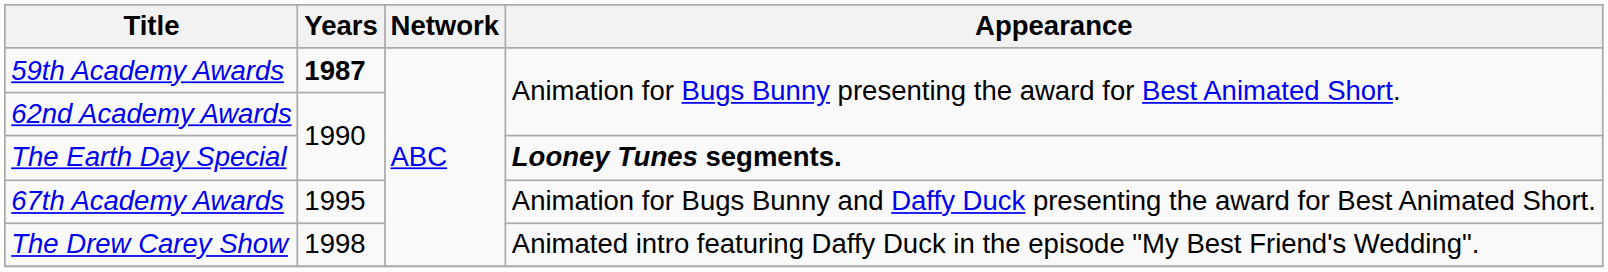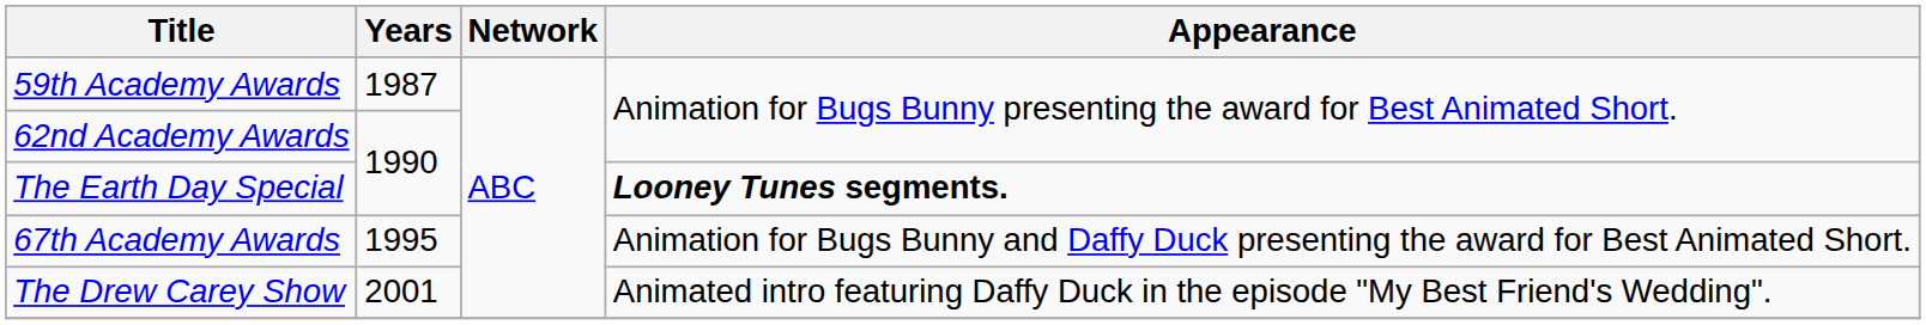59th Academy Awards | Years: bold -> normal
The Drew Carey Show | Years: 1998 -> 2001
